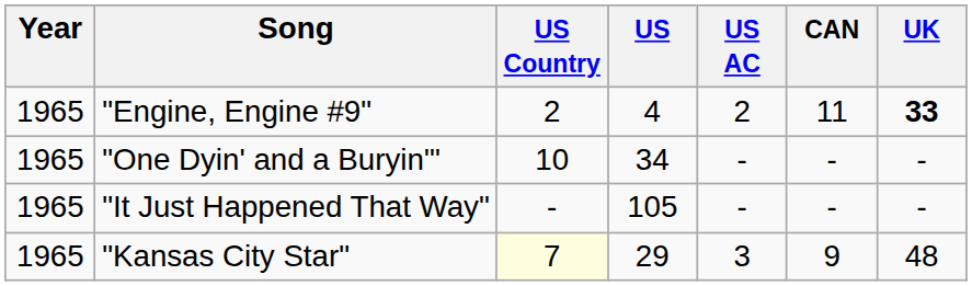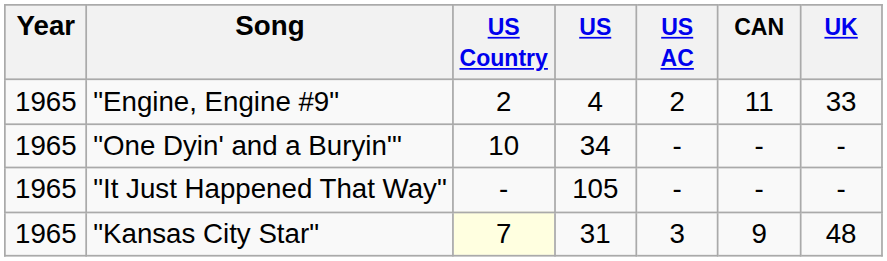"Engine, Engine #9" | UK: bold -> normal
"Kansas City Star" | US: 29 -> 31
